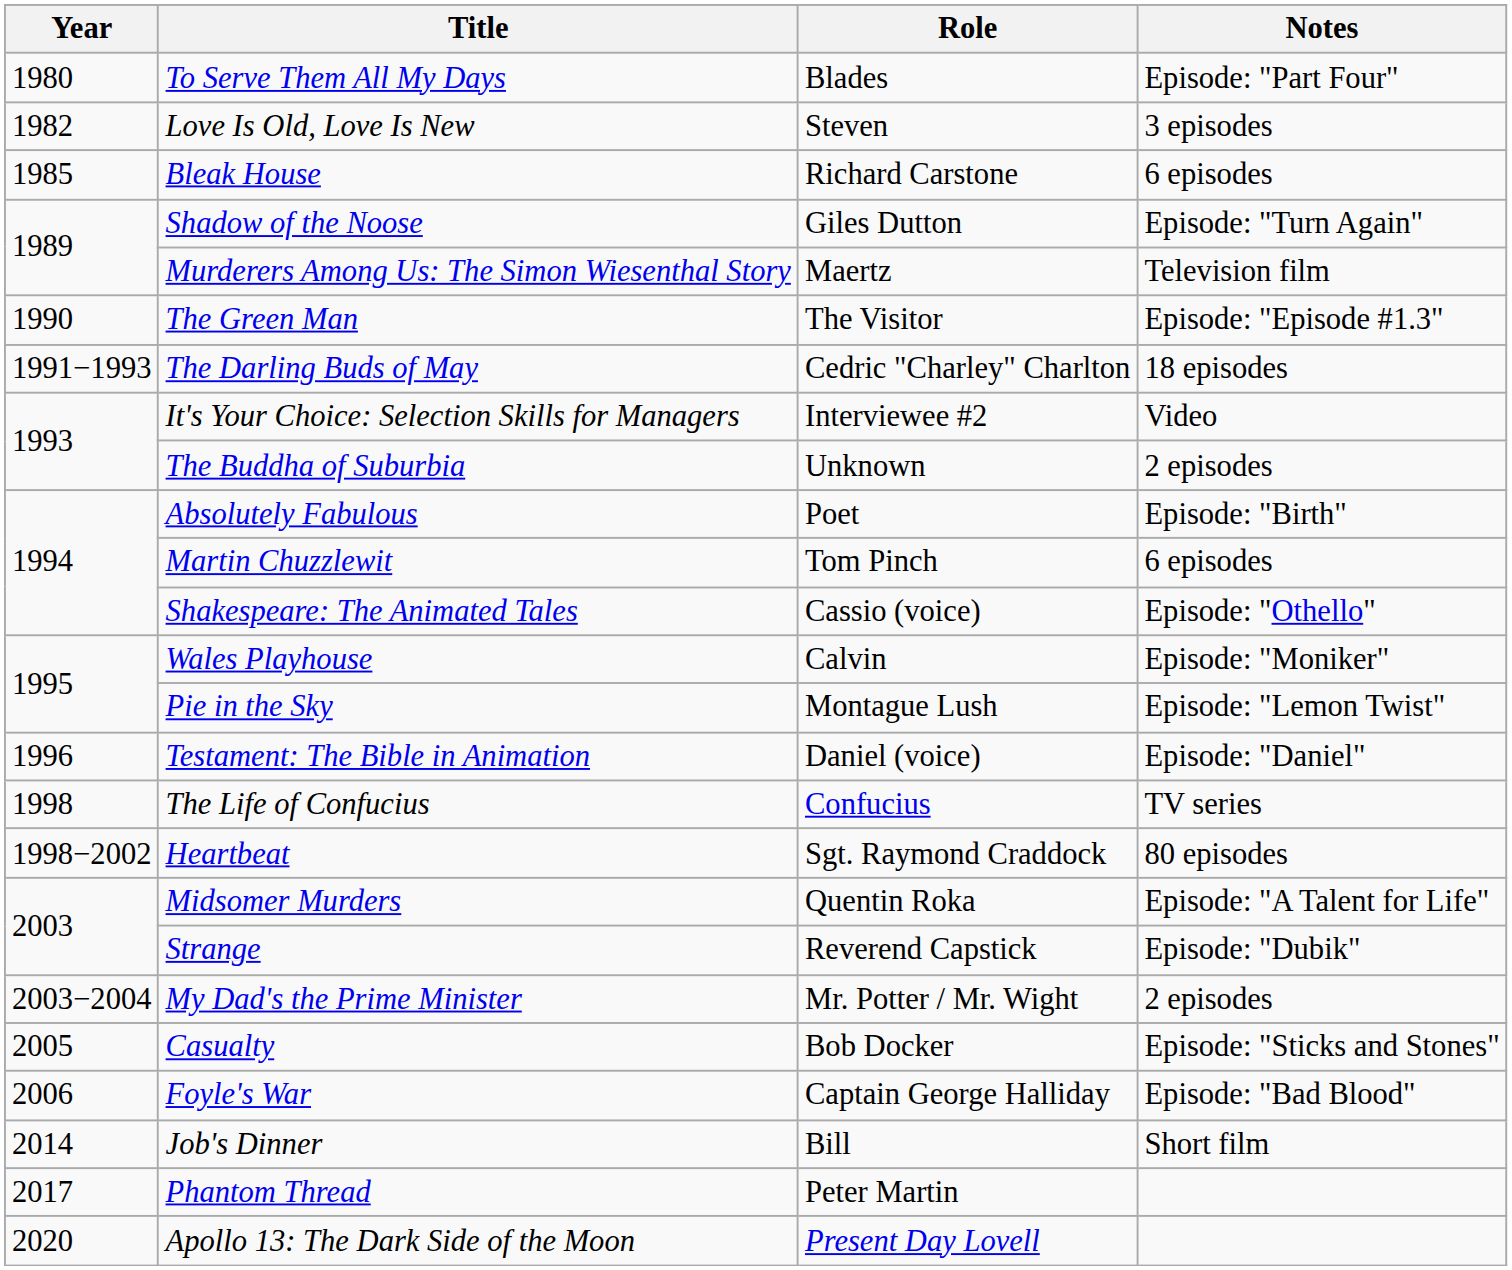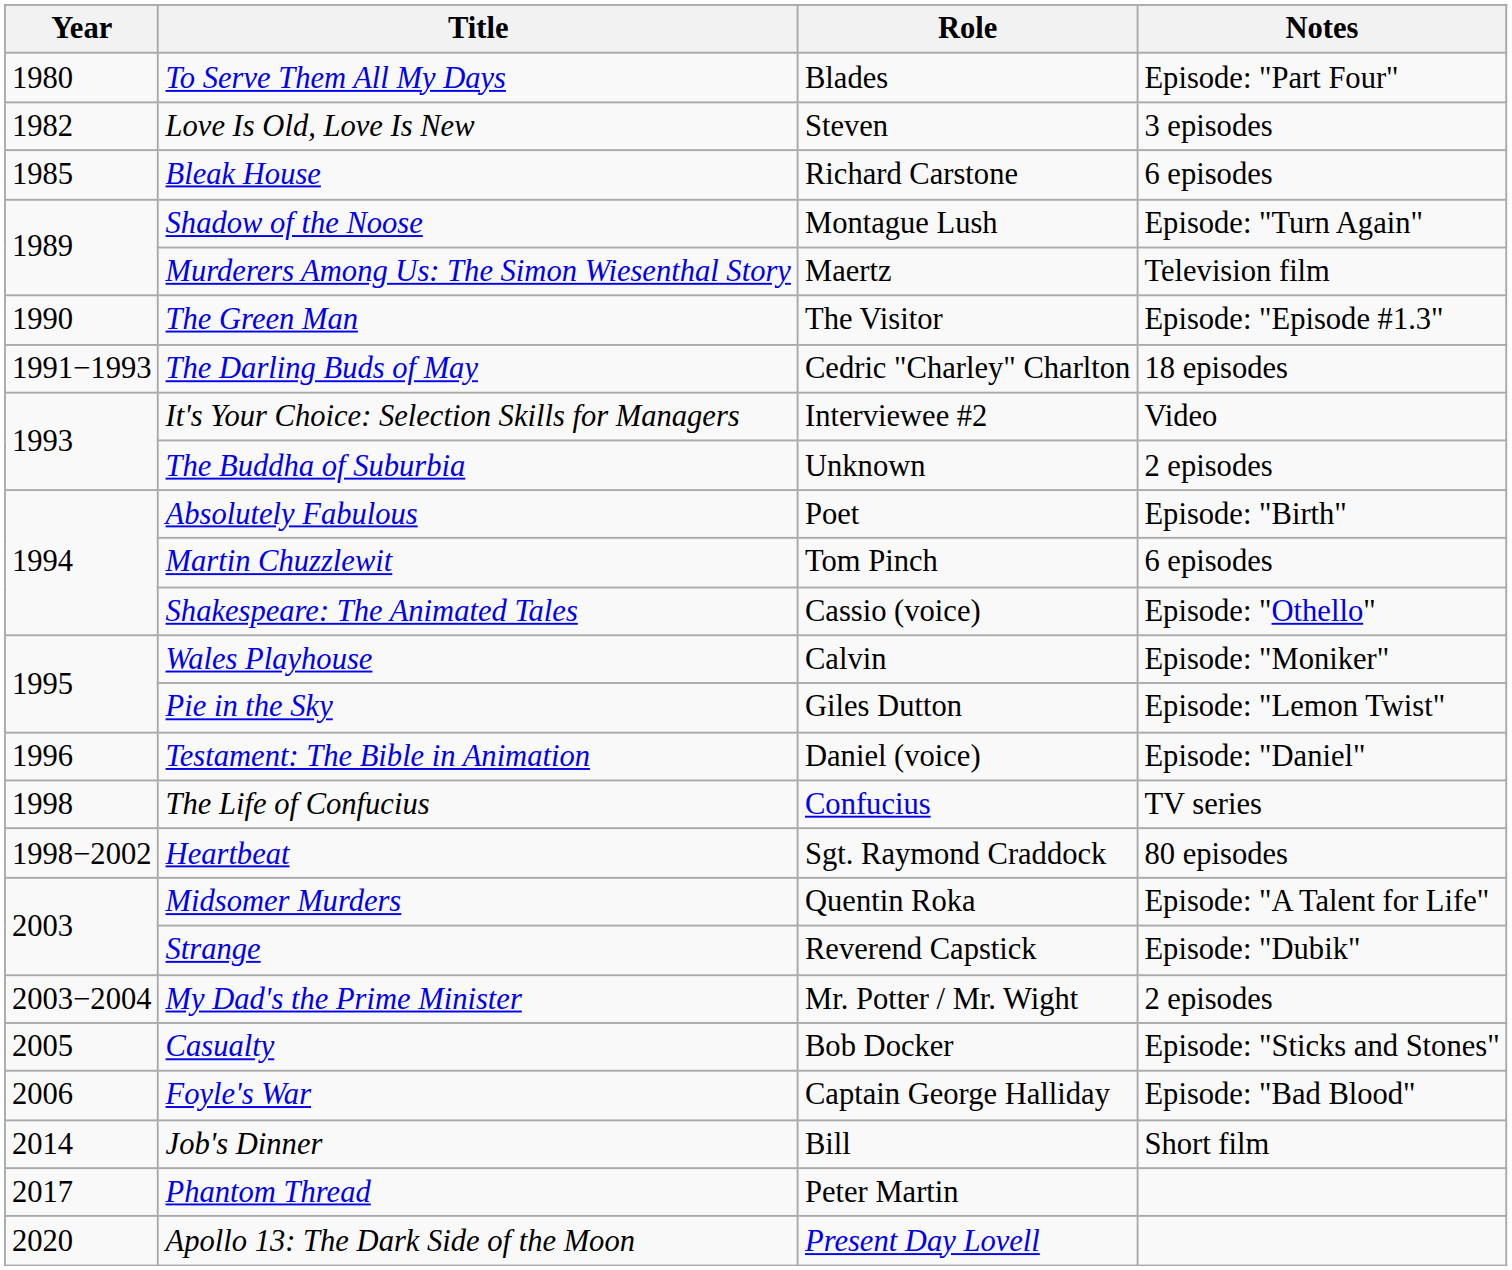Shadow of the Noose | Role: Giles Dutton -> Montague Lush
Pie in the Sky | Role: Montague Lush -> Giles Dutton
